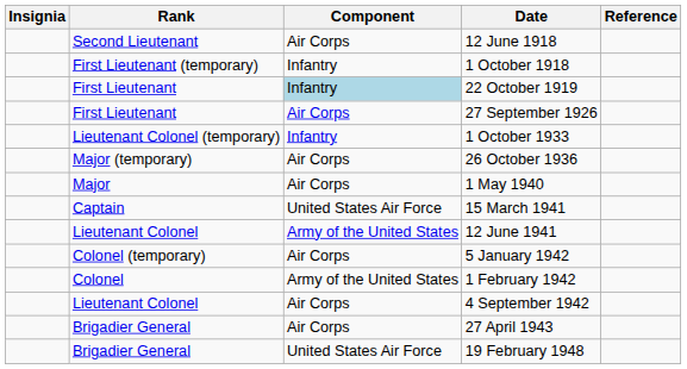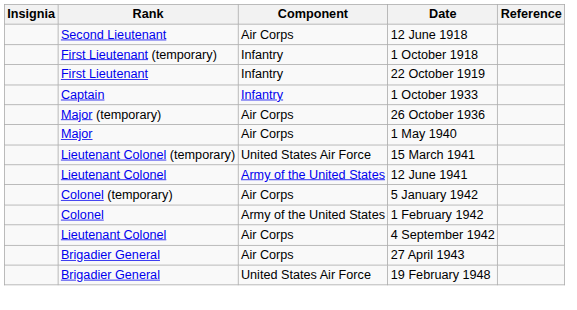22 October 1919 | Component: lightblue background -> no background
- row: First Lieutenant | Air Corps | 27 September 1926
1 October 1933 | Rank: Lieutenant Colonel (temporary) -> Captain
15 March 1941 | Rank: Captain -> Lieutenant Colonel (temporary)
